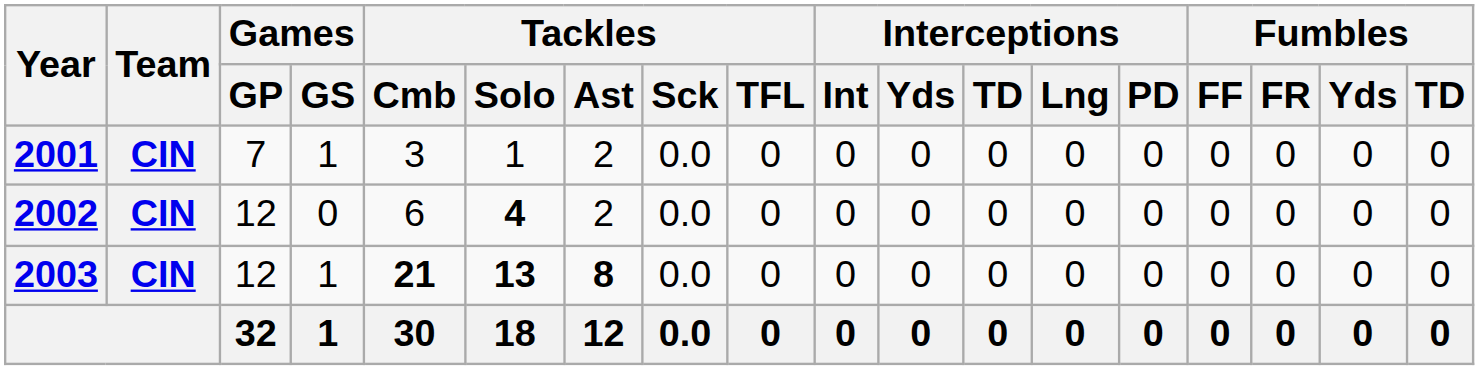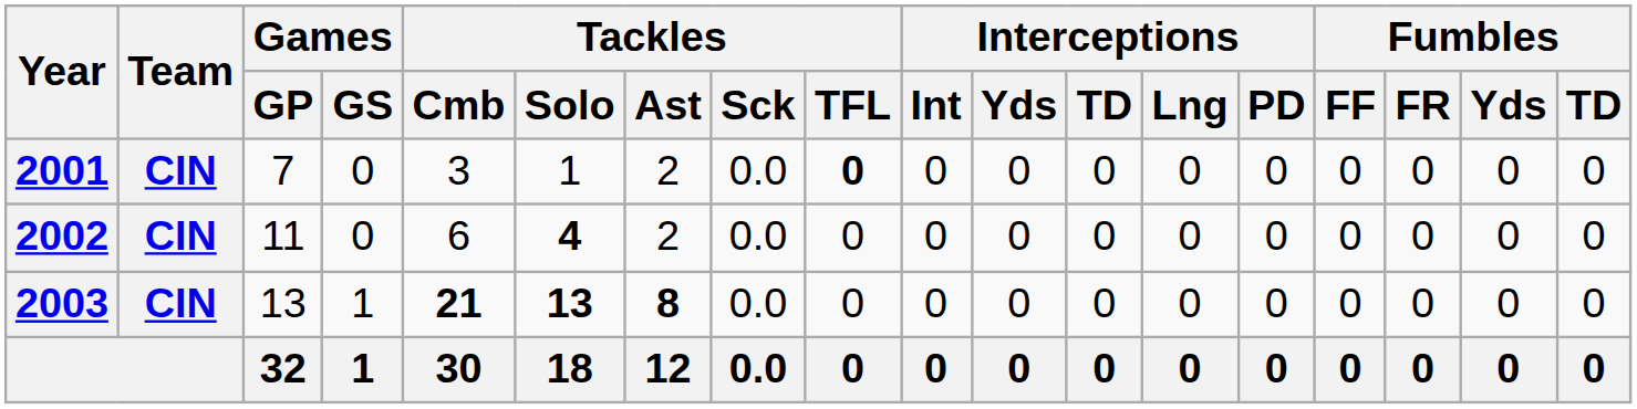2001 | Games / GS: 1 -> 0
2001 | Tackles / TFL: normal -> bold
2002 | Games / GP: 12 -> 11
2003 | Games / GP: 12 -> 13
